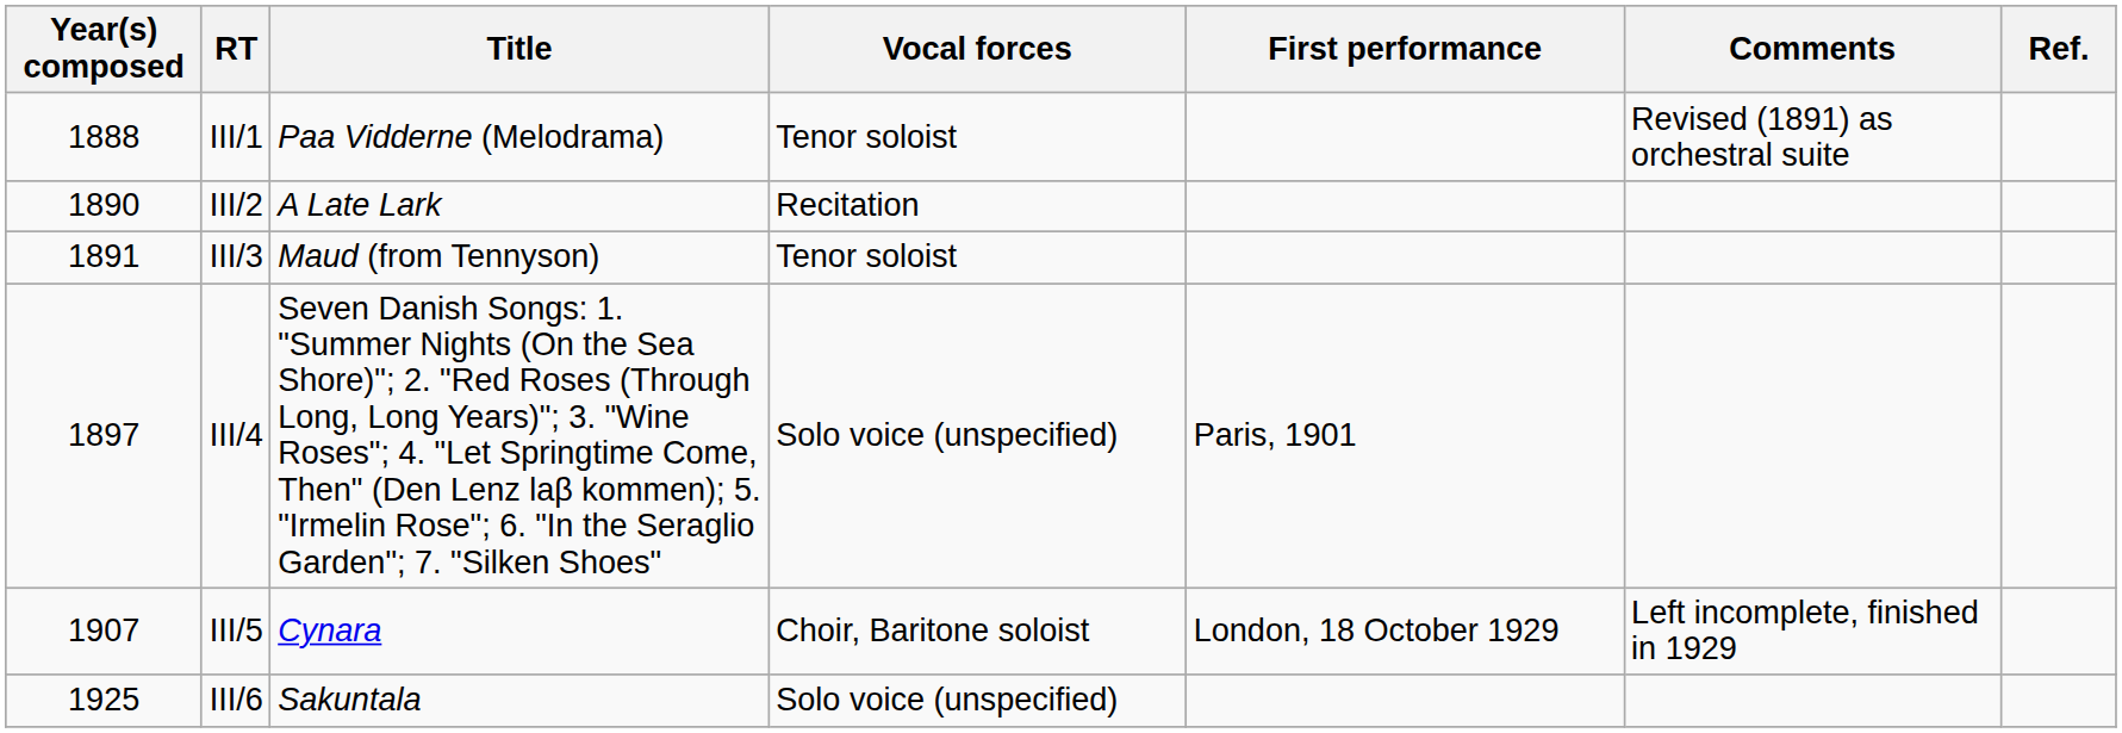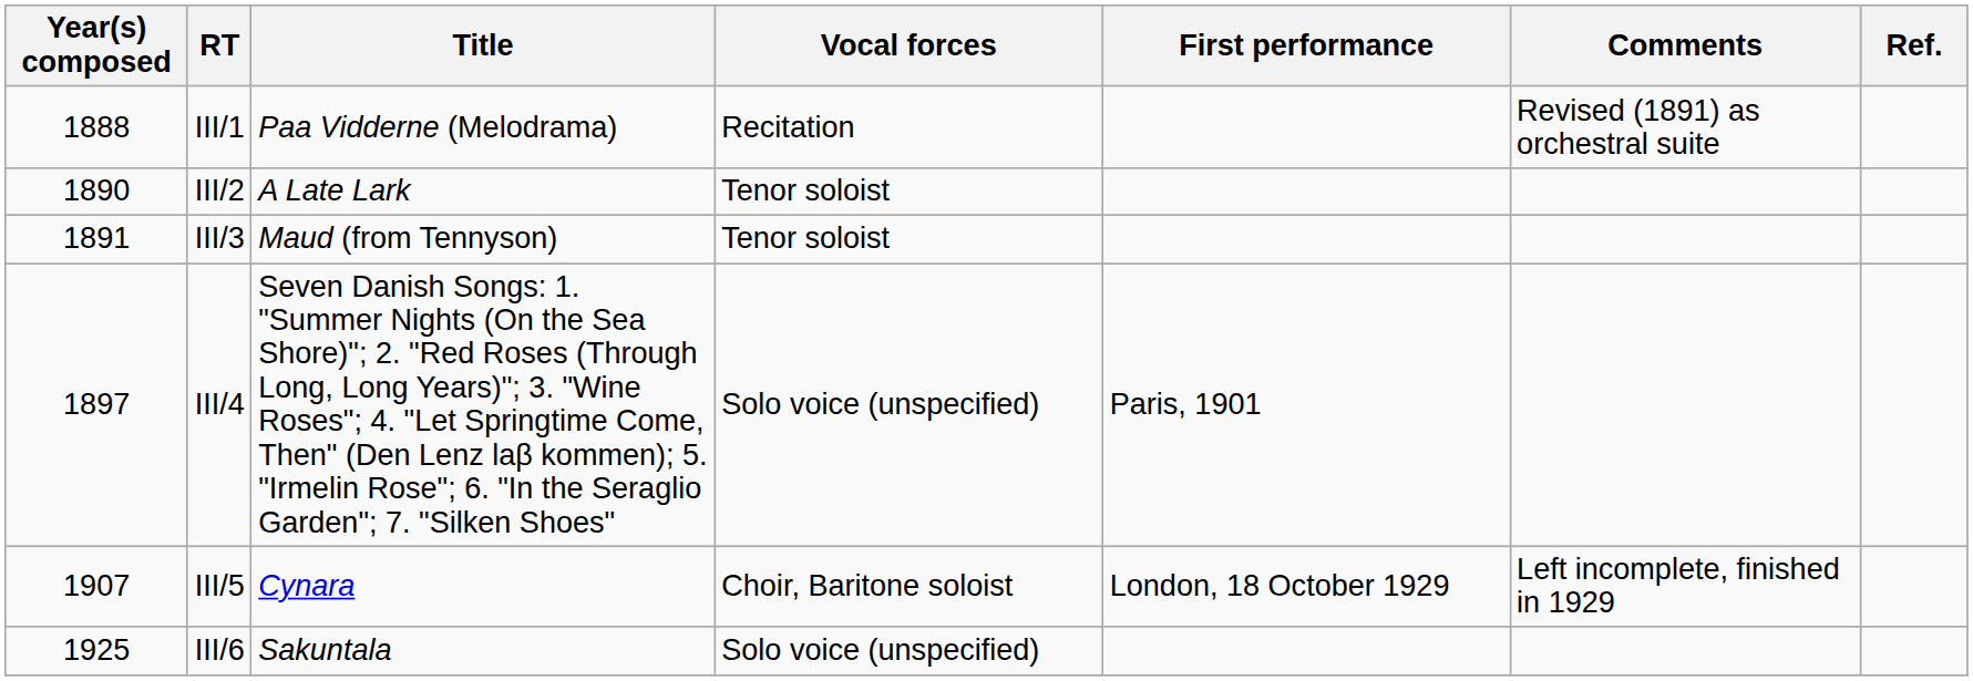III/1 | Vocal forces: Tenor soloist -> Recitation
III/2 | Vocal forces: Recitation -> Tenor soloist
